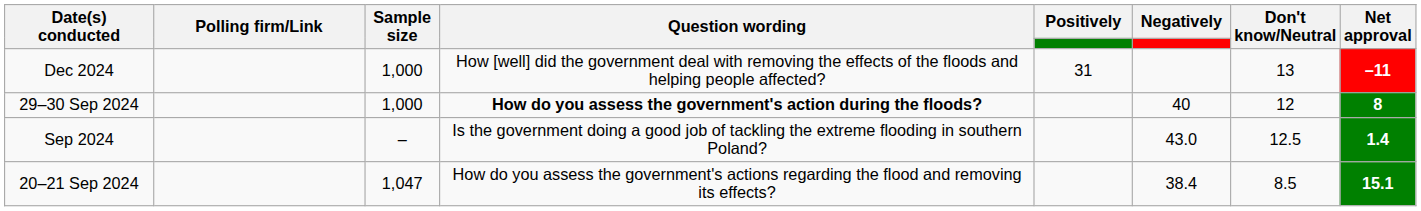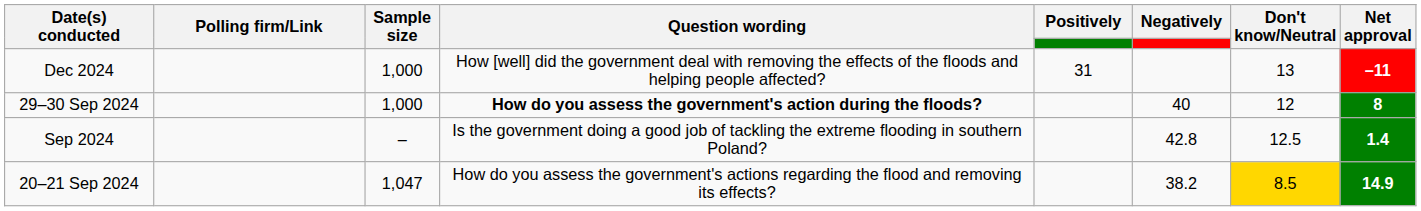Sep 2024 | Negatively: 43.0 -> 42.8
20–21 Sep 2024 | Negatively: 38.4 -> 38.2
20–21 Sep 2024 | Don't know/Neutral: no background -> gold background
20–21 Sep 2024 | Net approval: 15.1 -> 14.9
